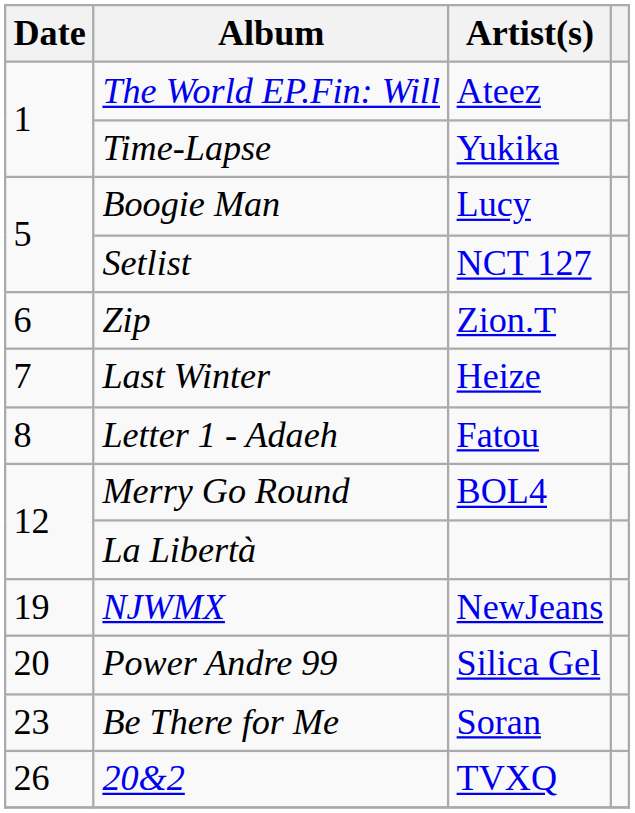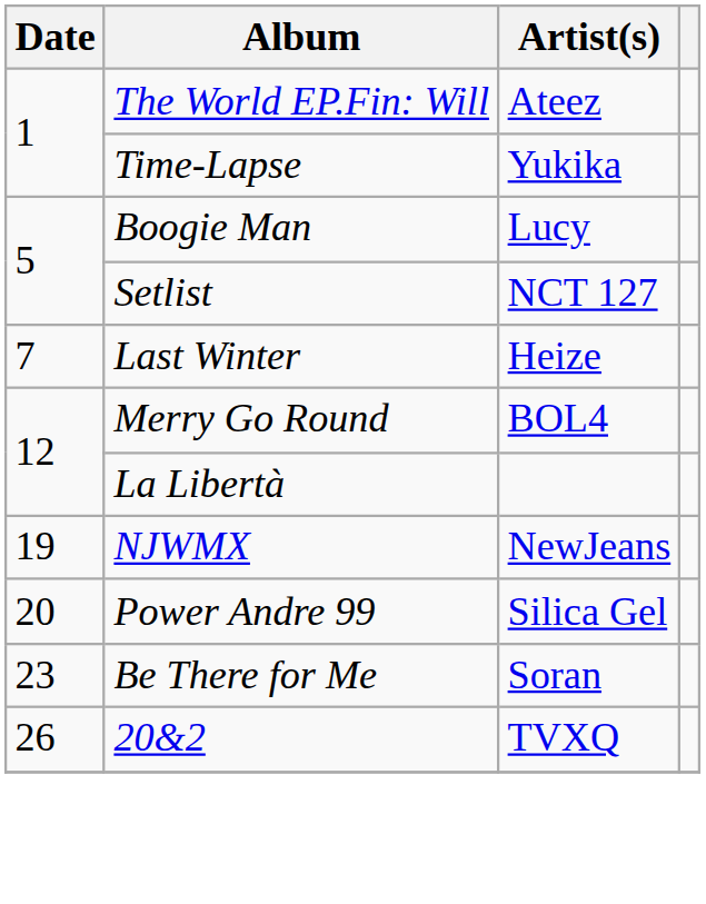- row: 6 | Zip | Zion.T
- row: 8 | Letter 1 - Adaeh | Fatou
